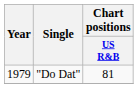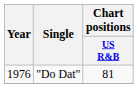"Do Dat" | Year: 1979 -> 1976
